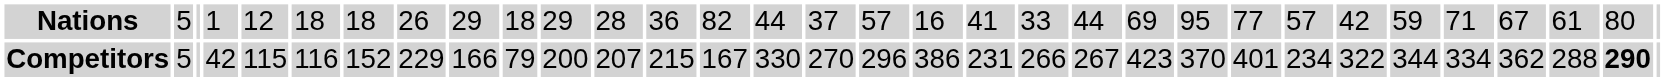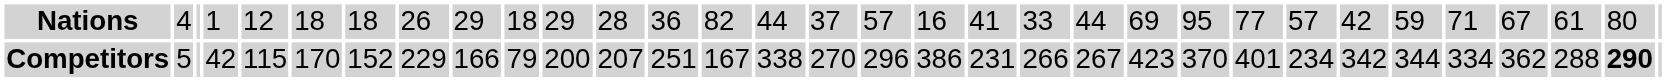Nations | column 2: 5 -> 4
Competitors | column 6: 116 -> 170
Competitors | column 13: 215 -> 251
Competitors | column 15: 330 -> 338
Competitors | column 26: 322 -> 342
